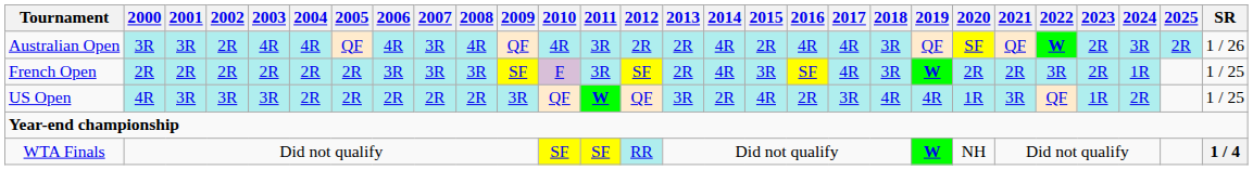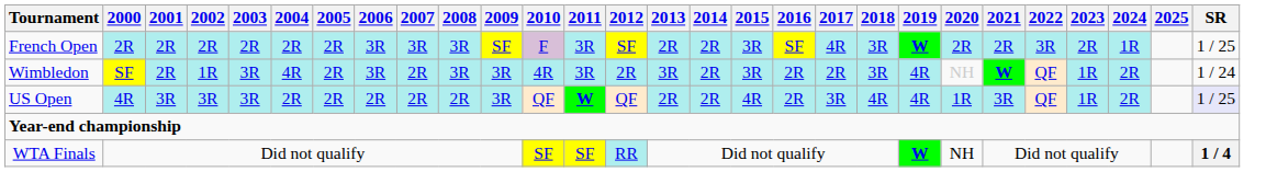- row: Australian Open | 3R | 3R | 2R | 4R | 4R | QF | 4R | 3R | 4R | QF | 4R | 3R | 2R | 2R | 4R | 2R | 4R | 4R | 3R | QF | SF | QF | W | 2R | 3R | 2R | 1 / 26
French Open | 2014: 4R -> 2R
+ row: Wimbledon | SF | 2R | 1R | 3R | 4R | 2R | 3R | 2R | 3R | 3R | 4R | 3R | 2R | 3R | 2R | 3R | 2R | 2R | 3R | 4R | NH | W | QF | 1R | 2R | 1 / 24
US Open | 2013: 3R -> 2R
US Open | SR: no background -> lavender background
